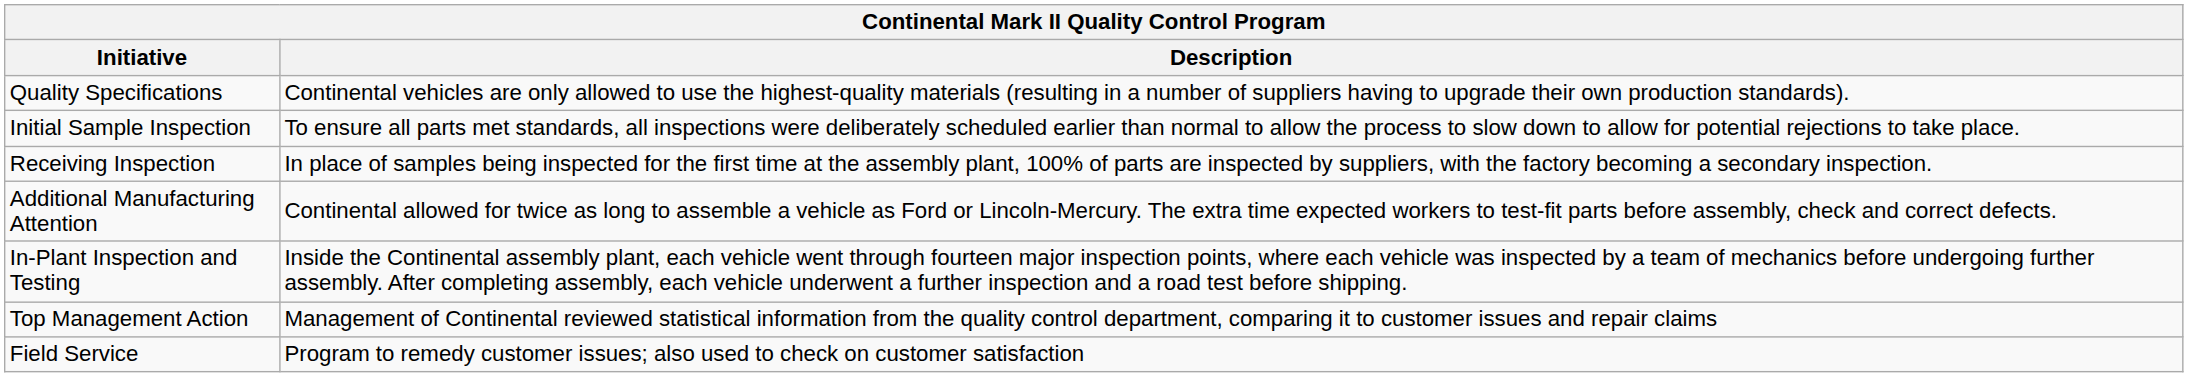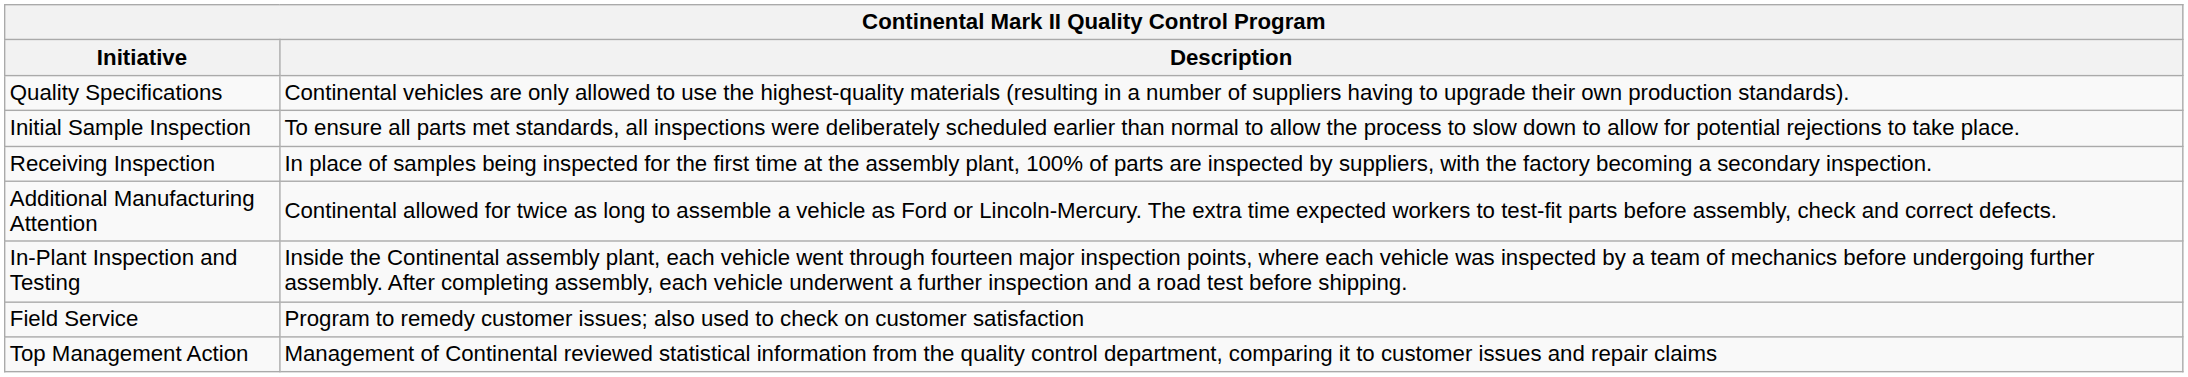rows swapped: Top Management Action <-> Field Service
